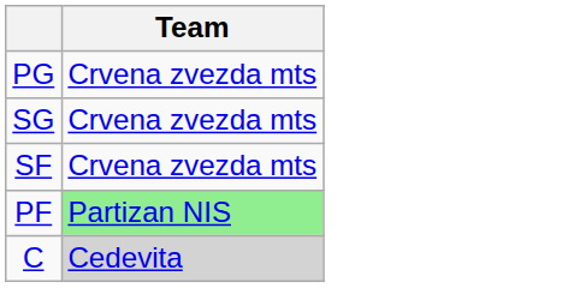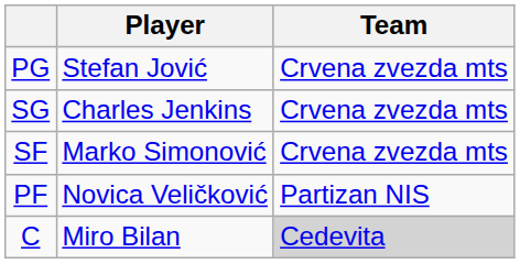+ column: Player | Stefan Jović | Charles Jenkins | Marko Simonović | Novica Veličković | Miro Bilan
PF | Team: lightgreen background -> no background
